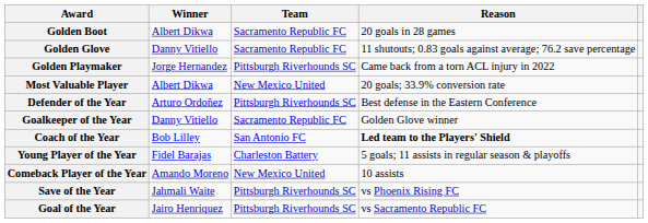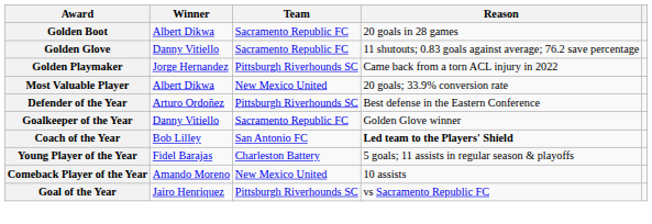- row: Save of the Year | Jahmali Waite | Pittsburgh Riverhounds SC | vs Phoenix Rising FC
